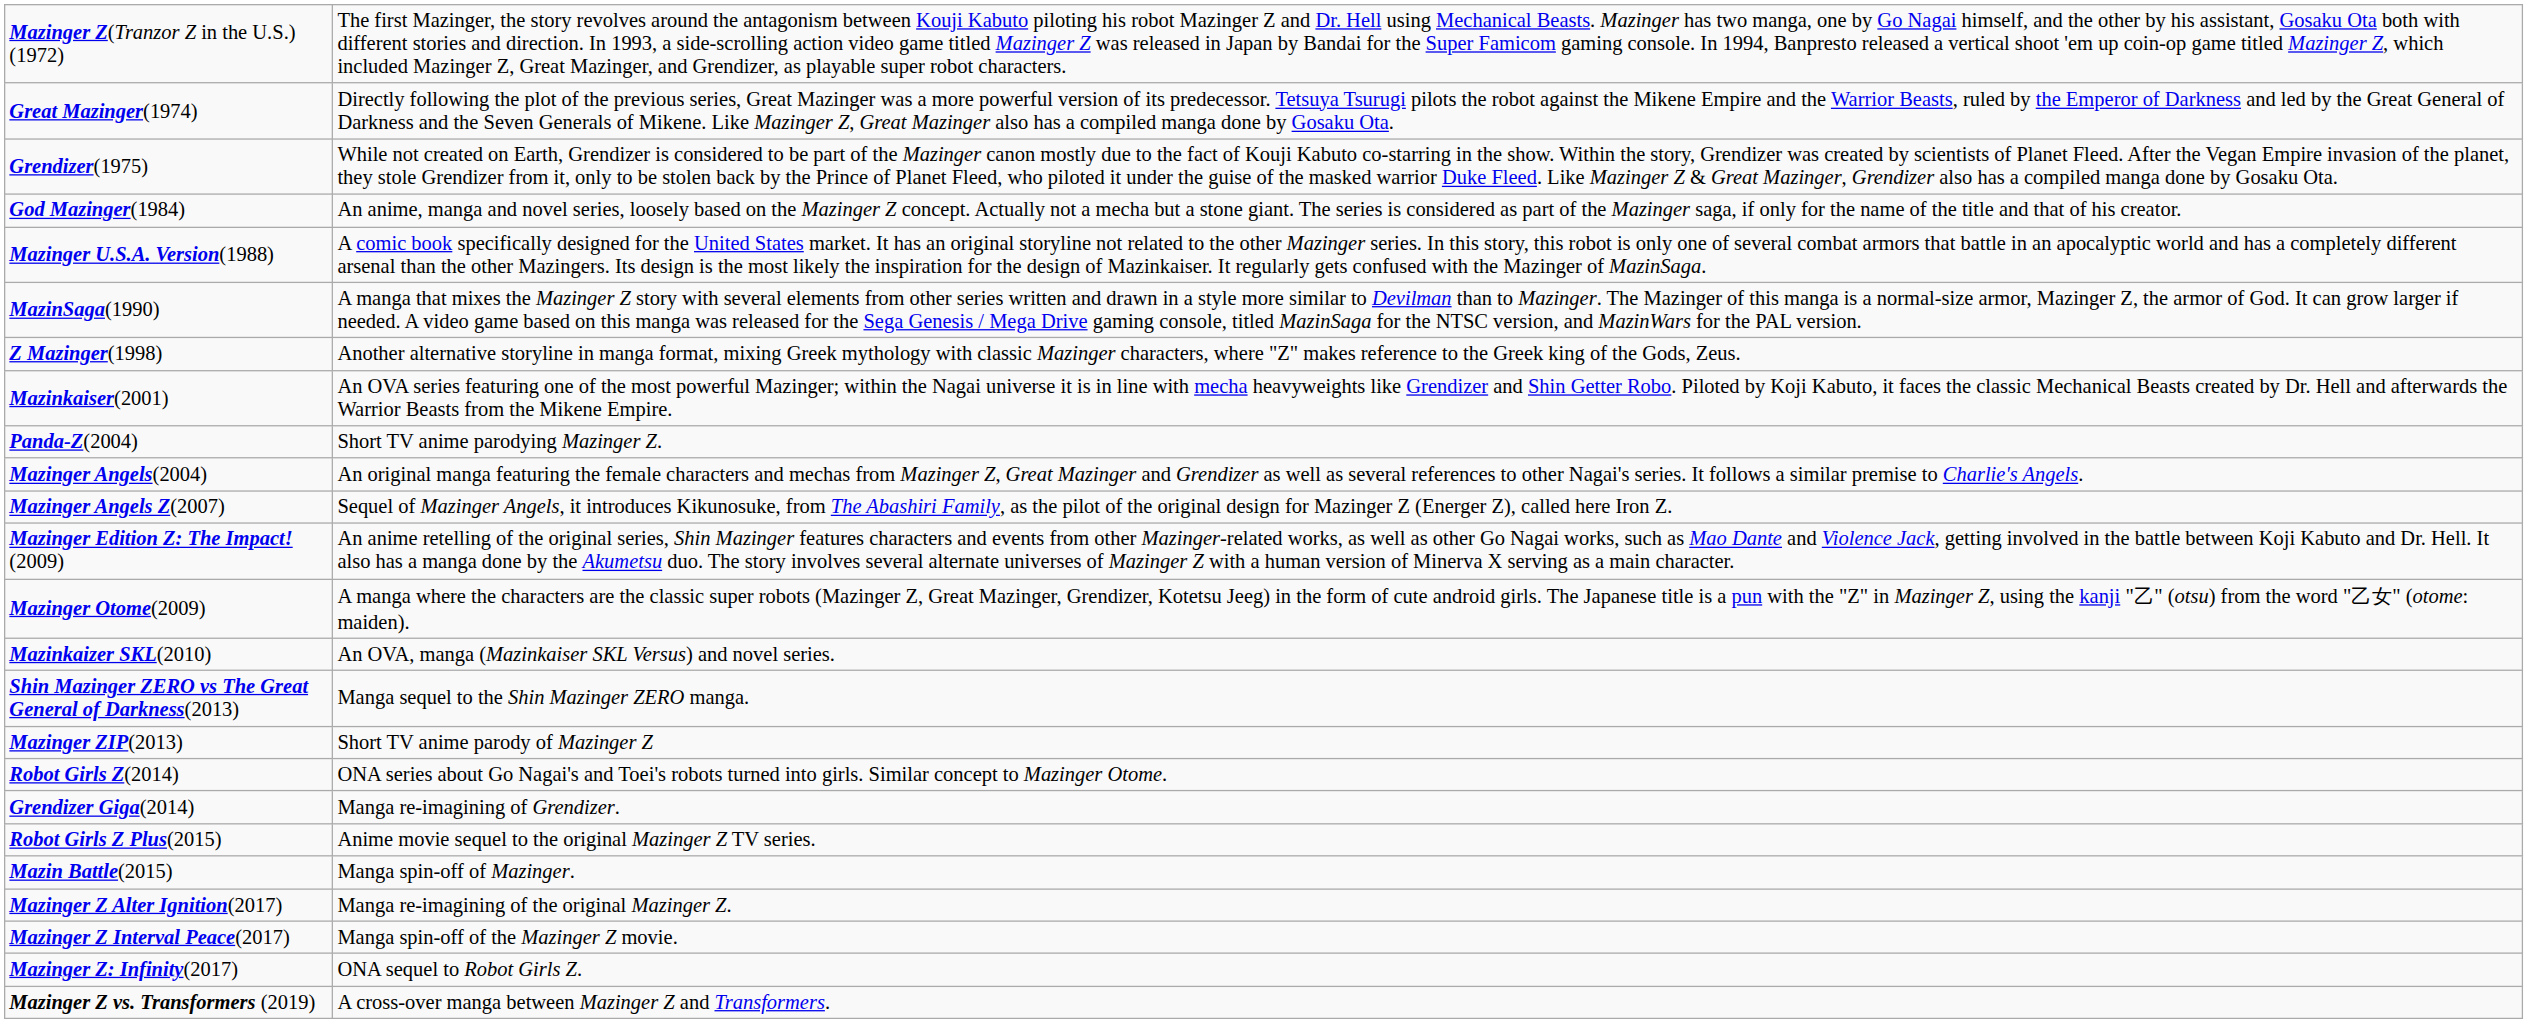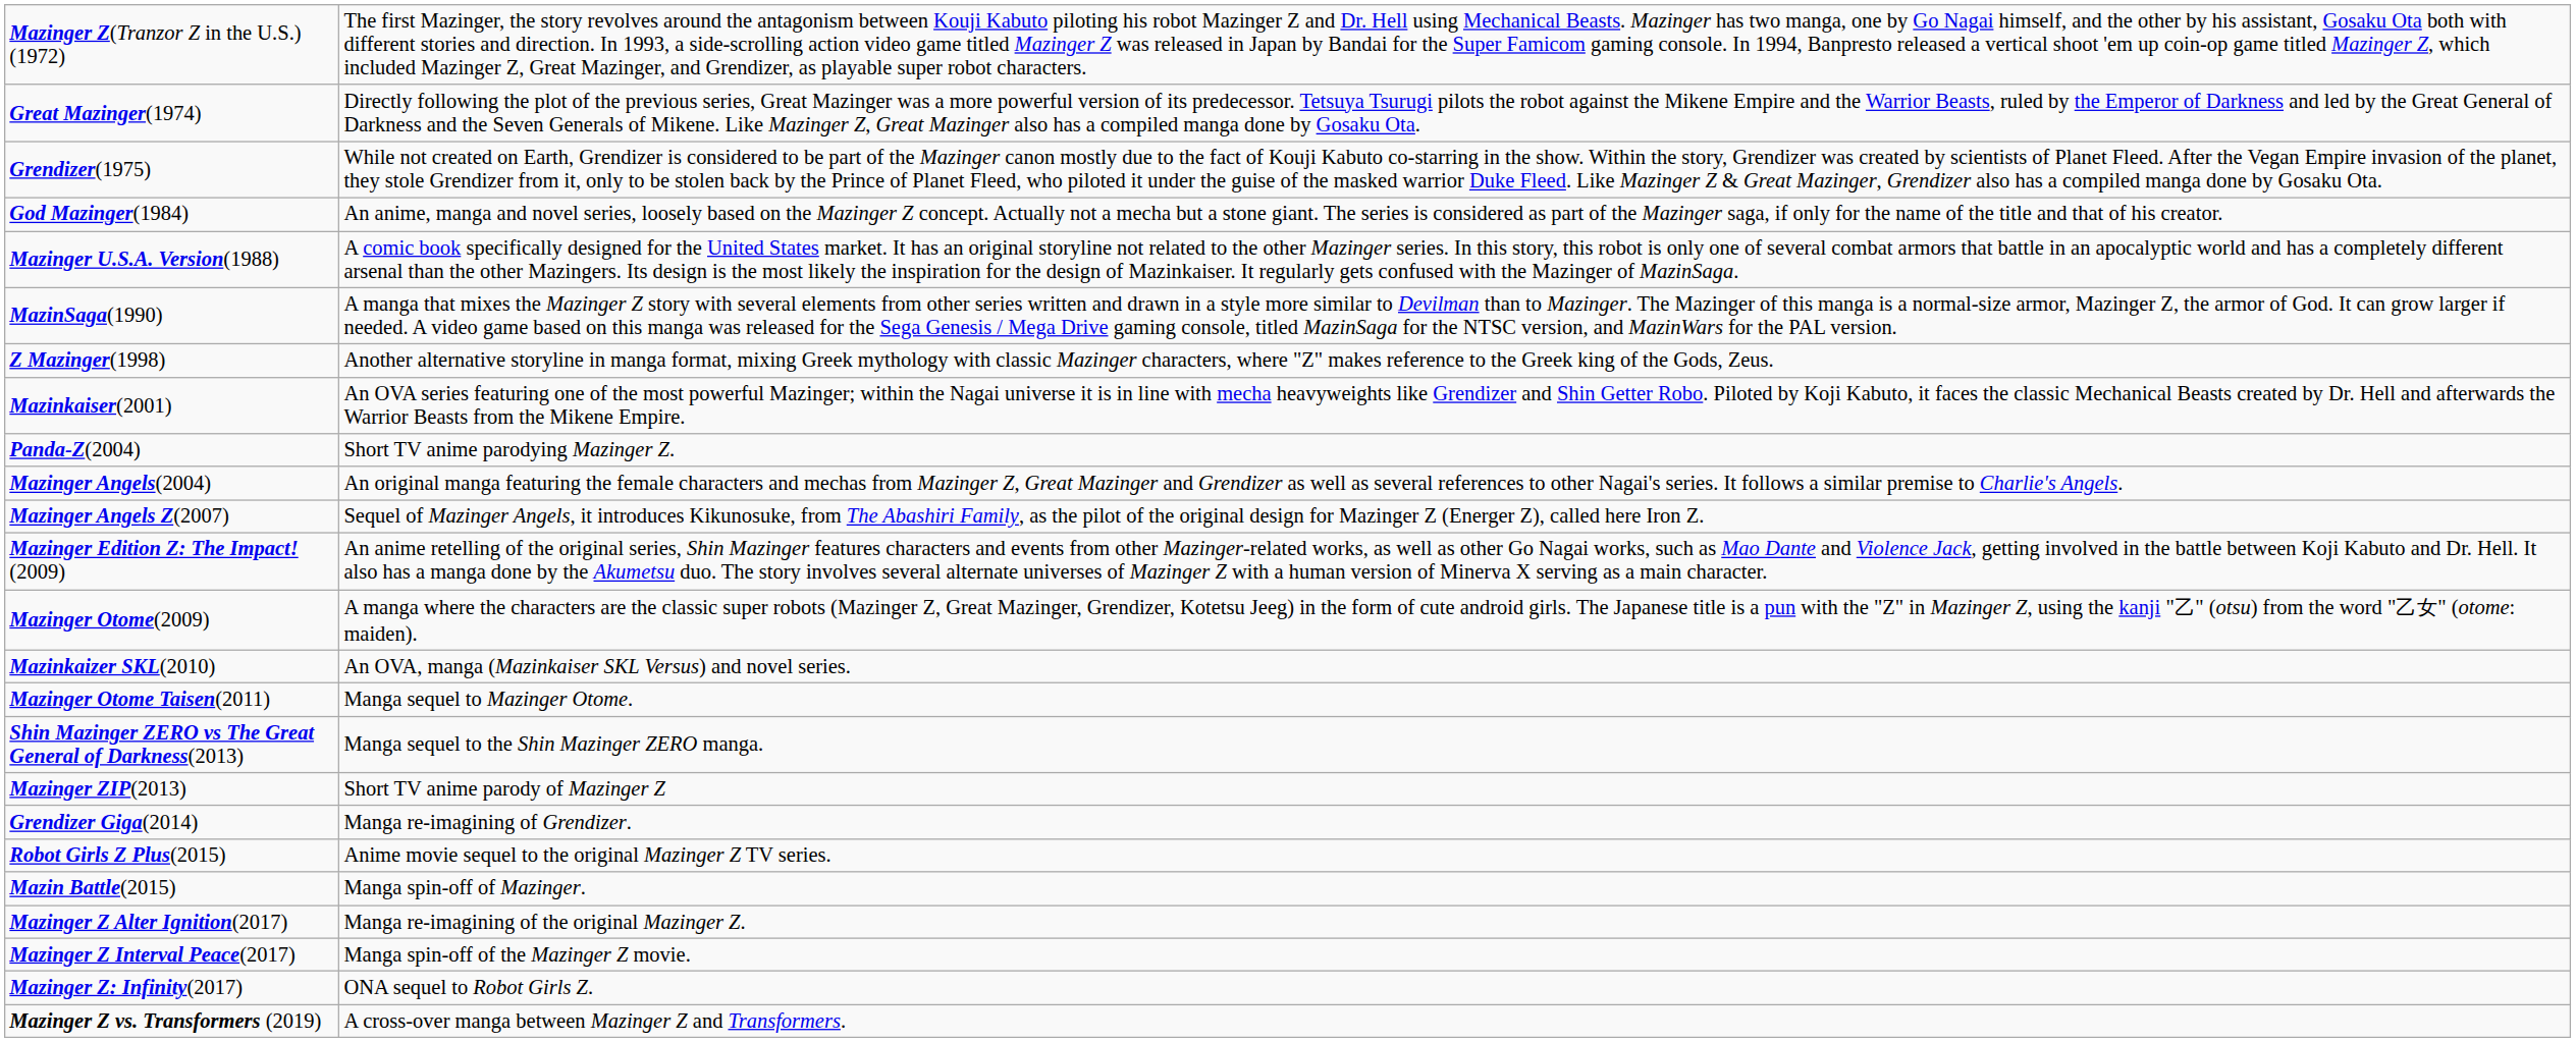+ row: Mazinger Otome Taisen(2011) | Manga sequel to Mazinger Otome.
- row: Robot Girls Z(2014) | ONA series about Go Nagai's and Toei's robots turned into girls. Similar concept to Mazinger Otome.
